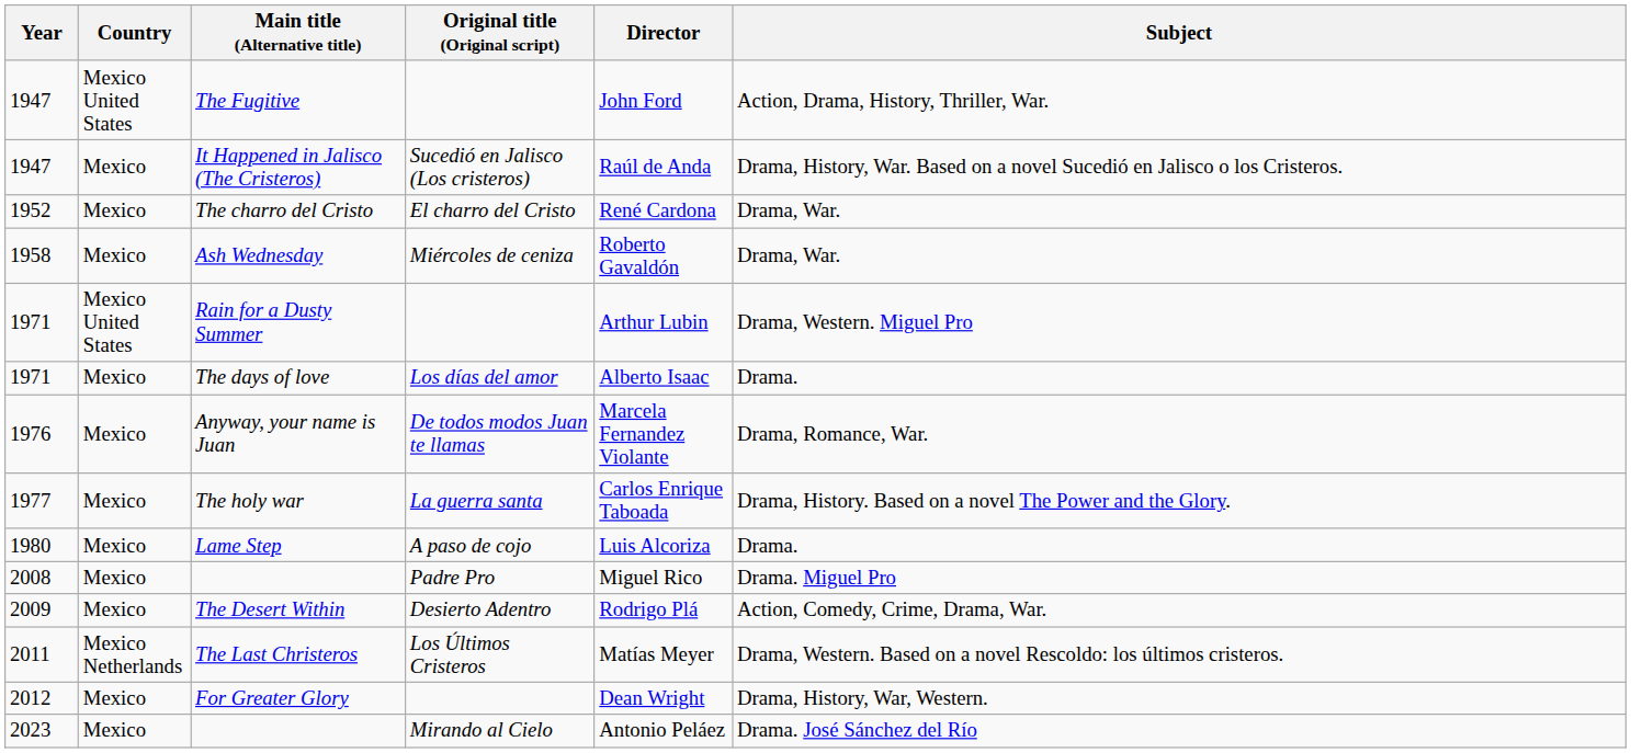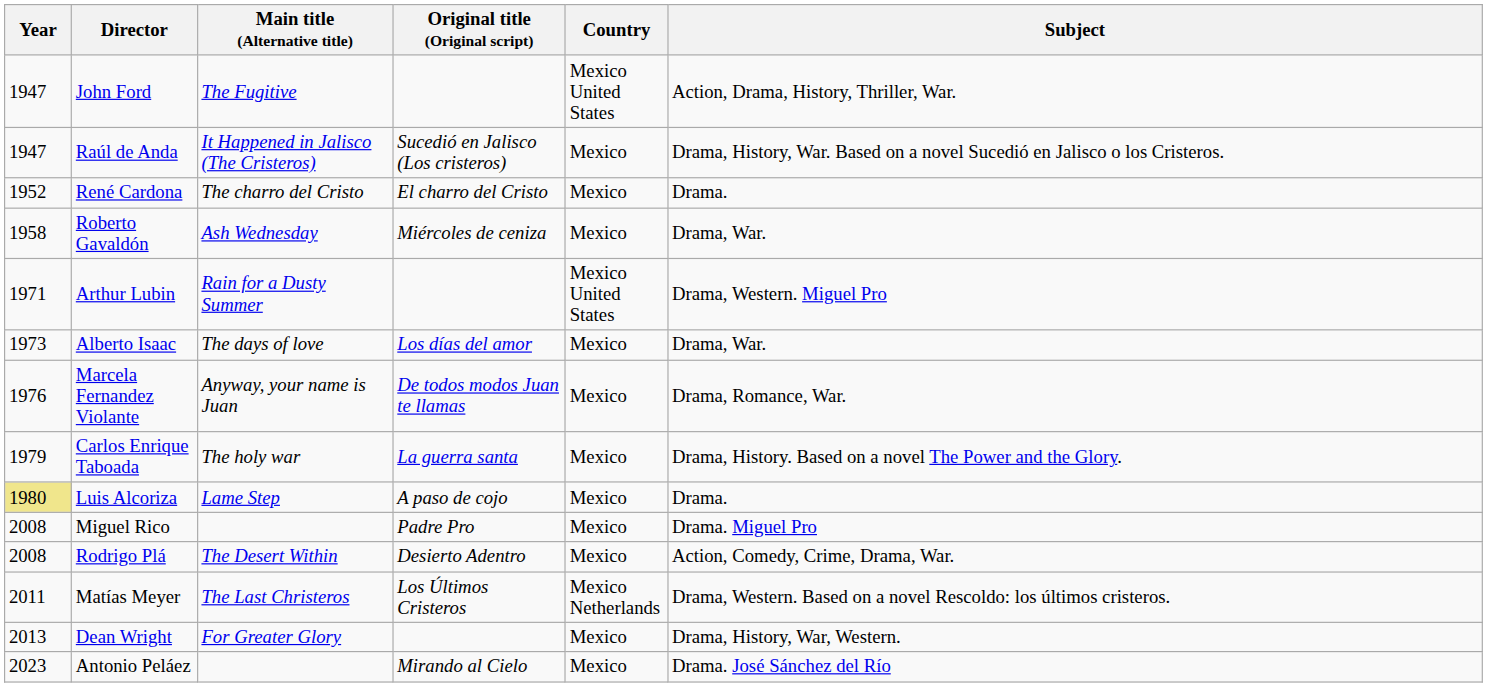columns swapped: Country <-> Director
The charro del Cristo | Subject: Drama, War. -> Drama.
The days of love | Year: 1971 -> 1973
The days of love | Subject: Drama. -> Drama, War.
The holy war | Year: 1977 -> 1979
Lame Step | Year: no background -> khaki background
The Desert Within | Year: 2009 -> 2008
For Greater Glory | Year: 2012 -> 2013
